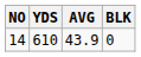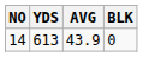14 | YDS: 610 -> 613
